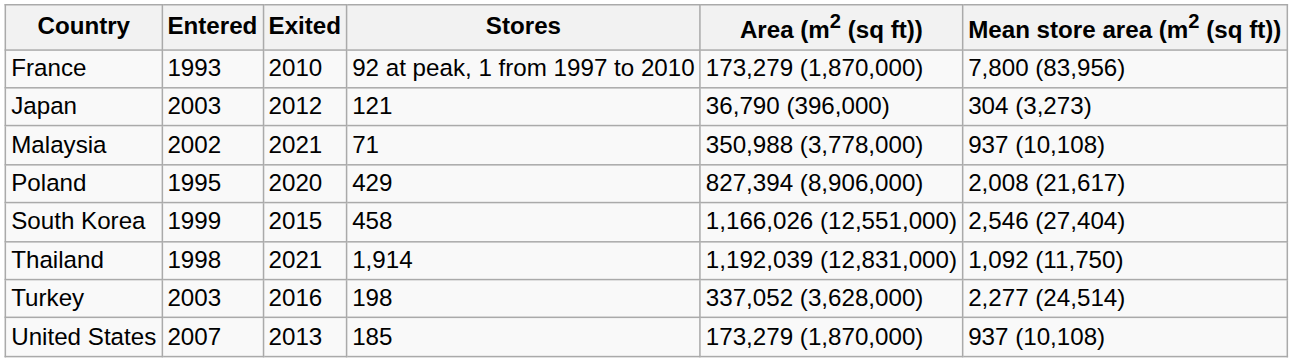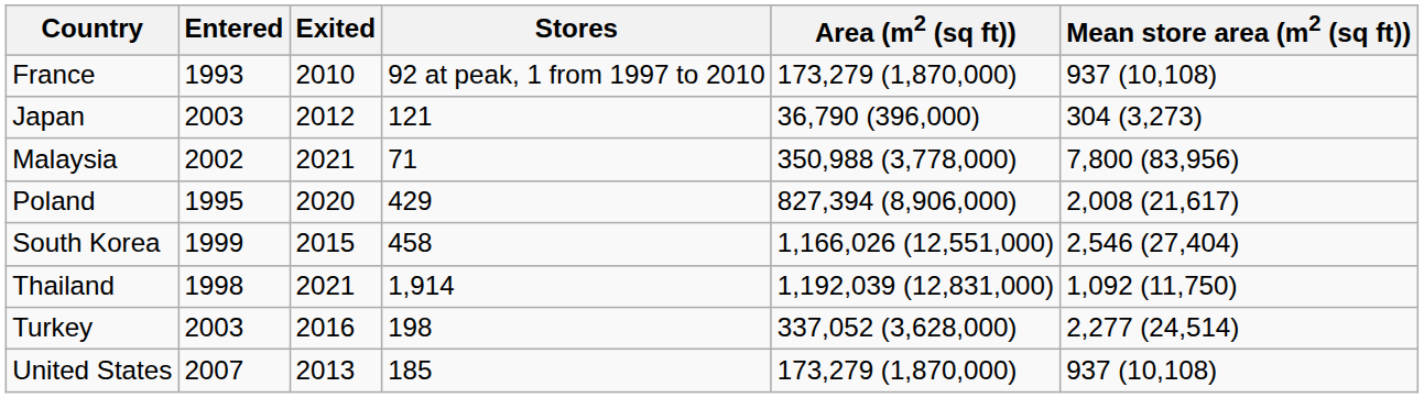France | Mean store area (m2 (sq ft)): 7,800 (83,956) -> 937 (10,108)
Malaysia | Mean store area (m2 (sq ft)): 937 (10,108) -> 7,800 (83,956)
